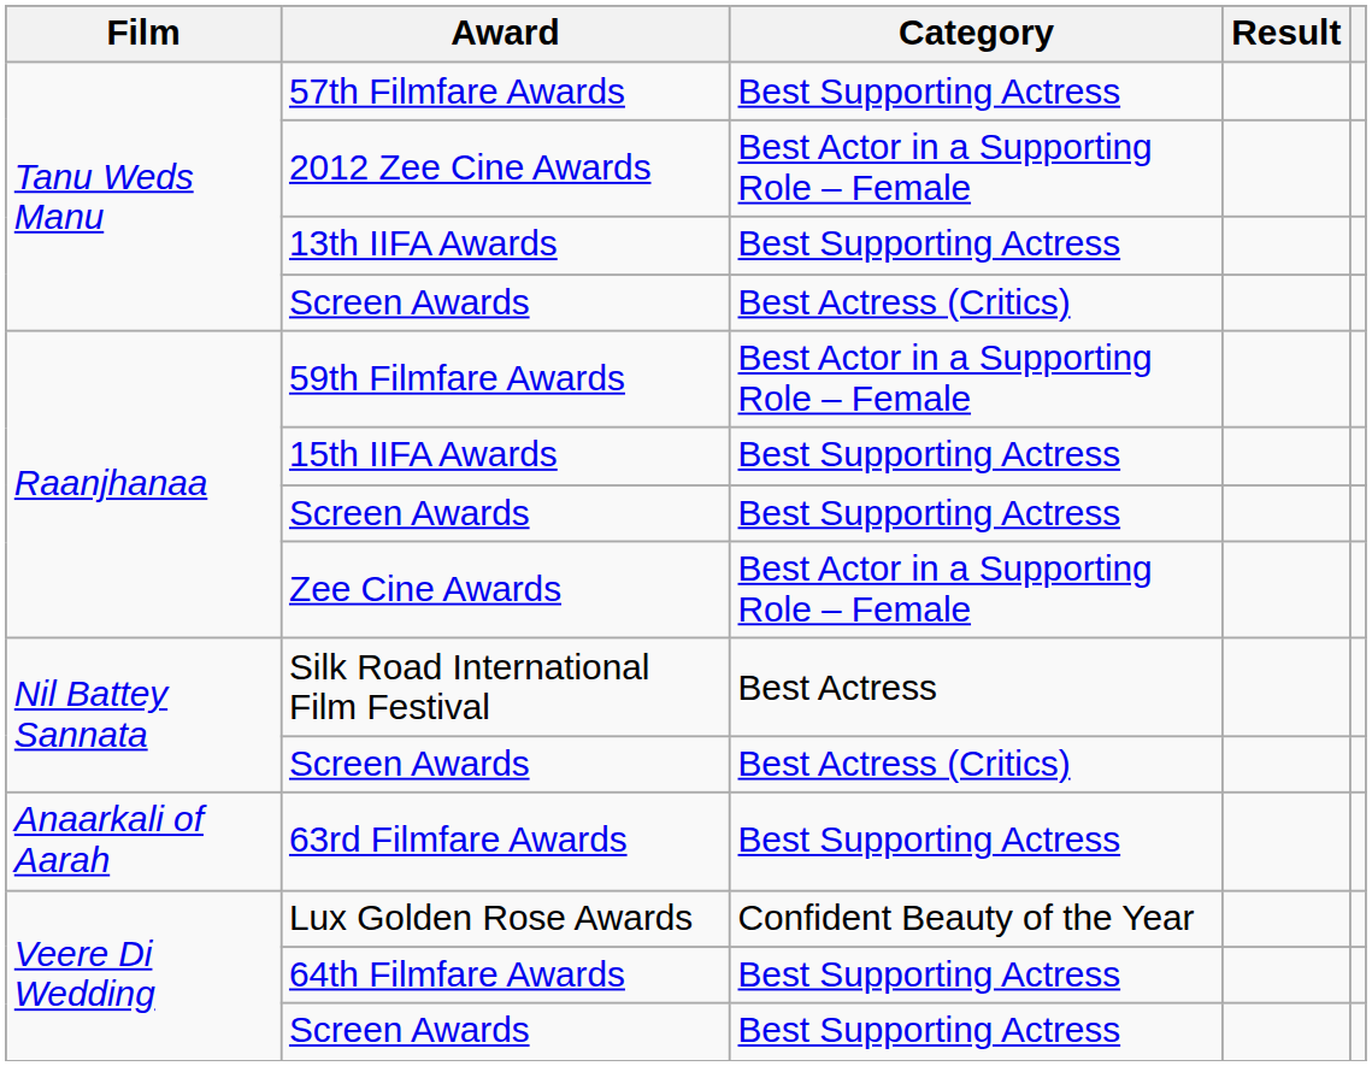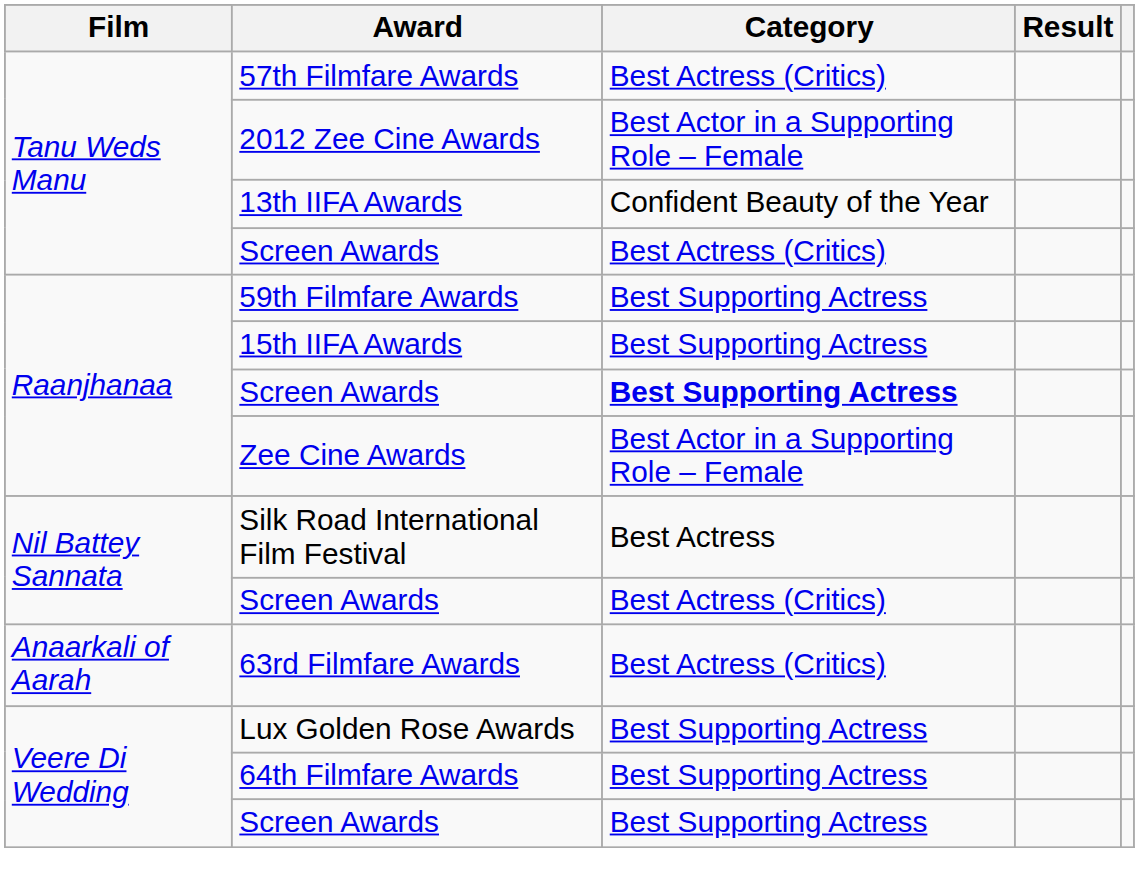57th Filmfare Awards | Category: Best Supporting Actress -> Best Actress (Critics)
13th IIFA Awards | Category: Best Supporting Actress -> Confident Beauty of the Year
59th Filmfare Awards | Category: Best Actor in a Supporting Role – Female -> Best Supporting Actress
Raanjhanaa / Screen Awards | Category: normal -> bold
63rd Filmfare Awards | Category: Best Supporting Actress -> Best Actress (Critics)
Lux Golden Rose Awards | Category: Confident Beauty of the Year -> Best Supporting Actress
